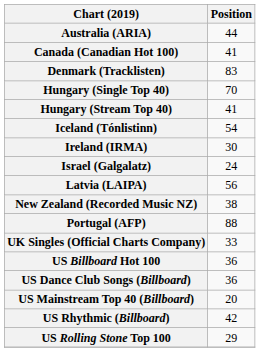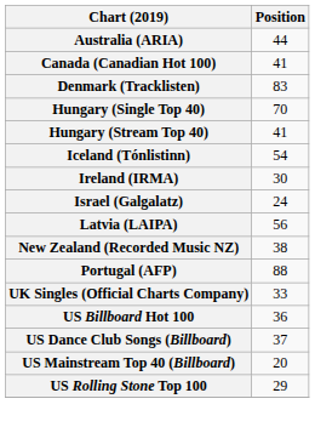US Dance Club Songs (Billboard) | Position: 36 -> 37
- row: US Rhythmic (Billboard) | 42
